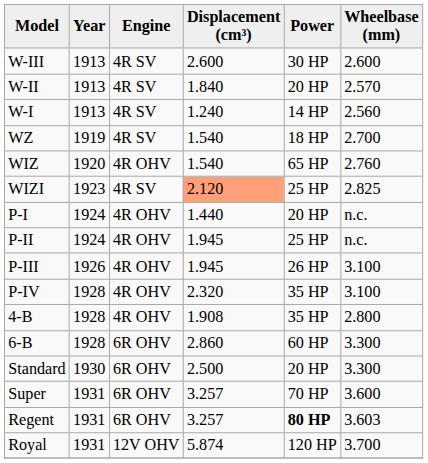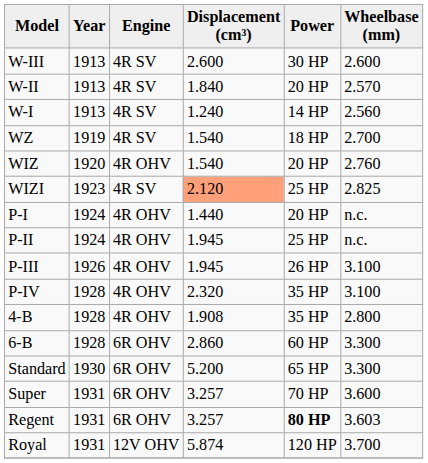WIZ | Power: 65 HP -> 20 HP
Standard | Displacement (cm³): 2.500 -> 5.200
Standard | Power: 20 HP -> 65 HP
